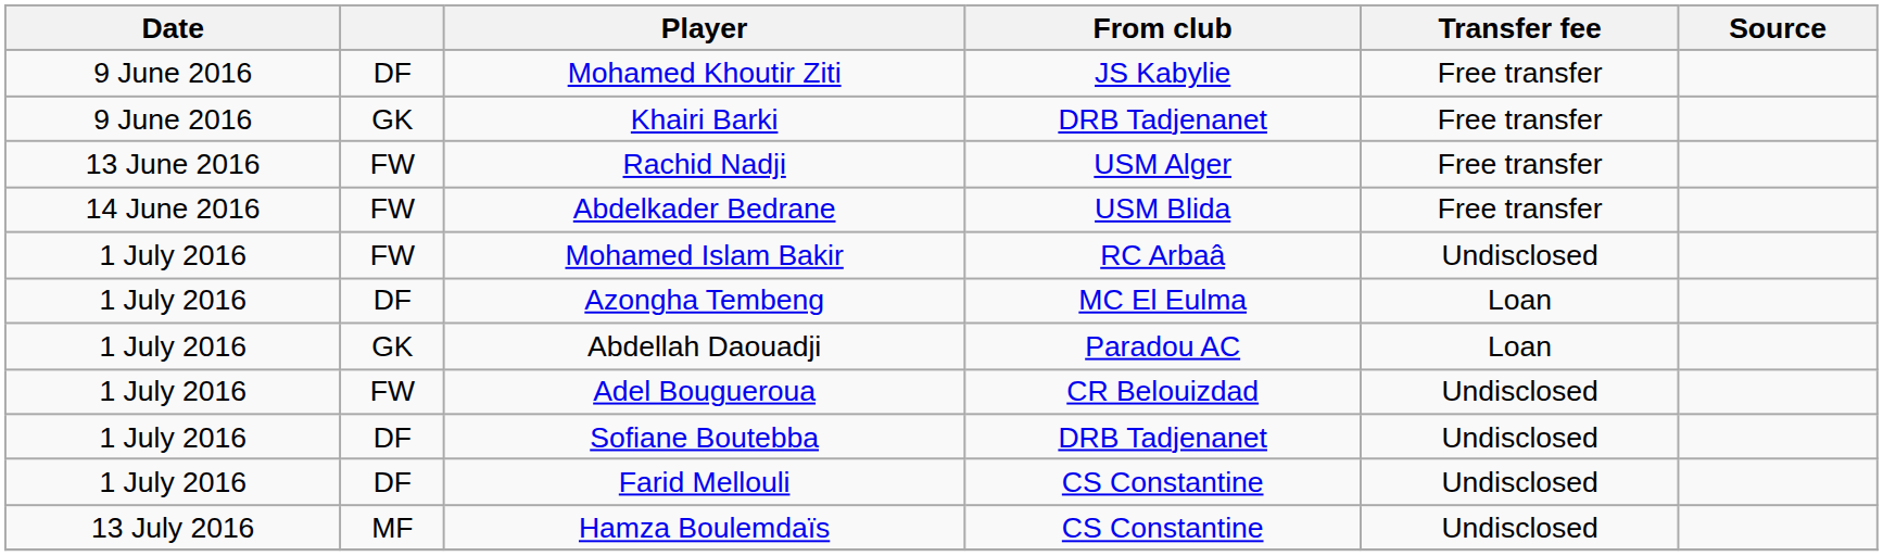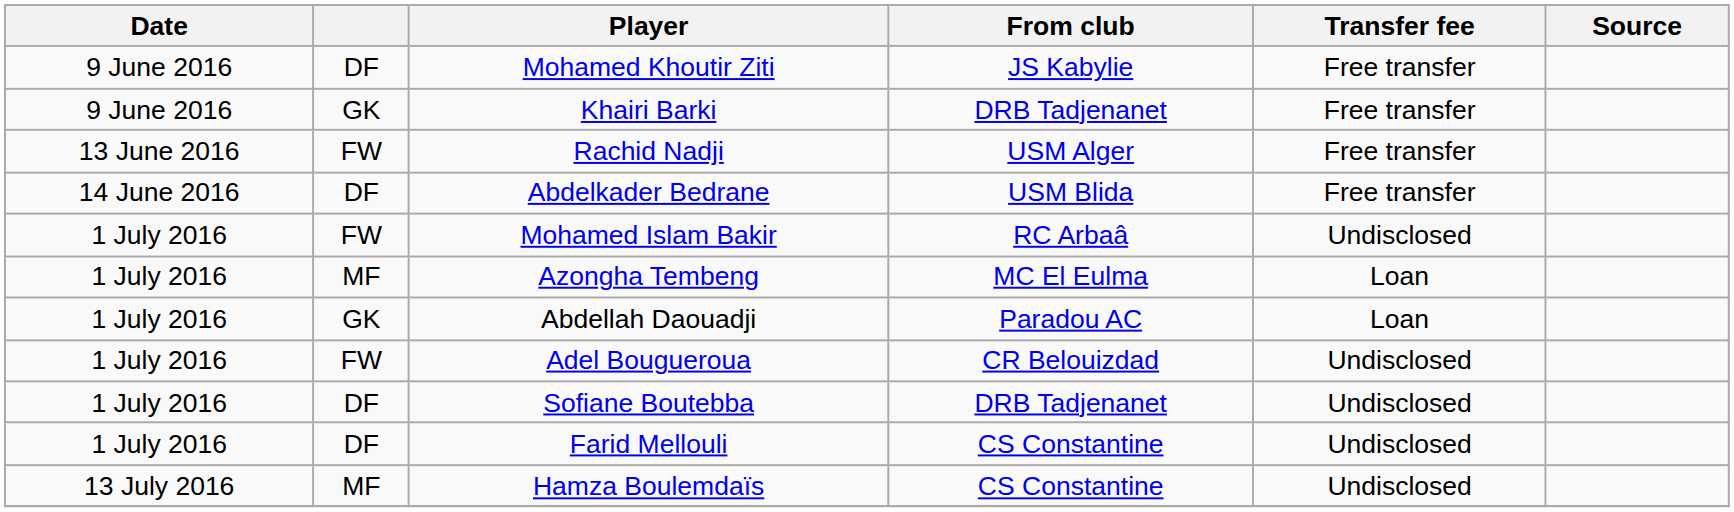Abdelkader Bedrane | column 2: FW -> DF
Azongha Tembeng | column 2: DF -> MF
